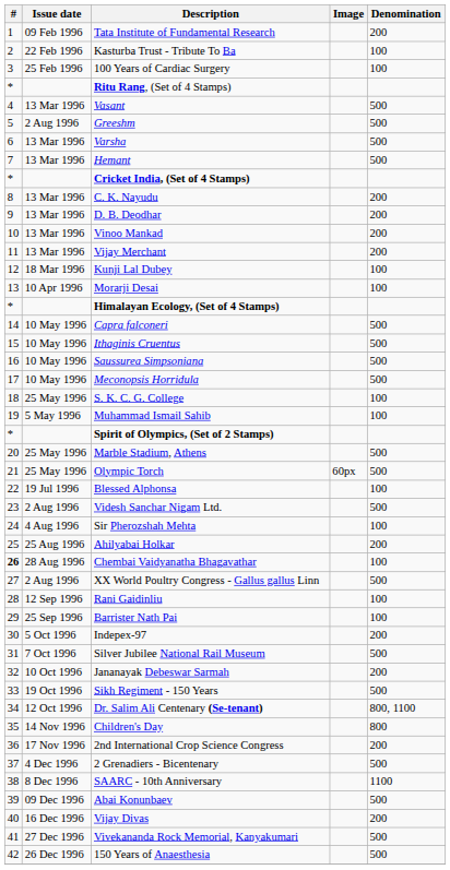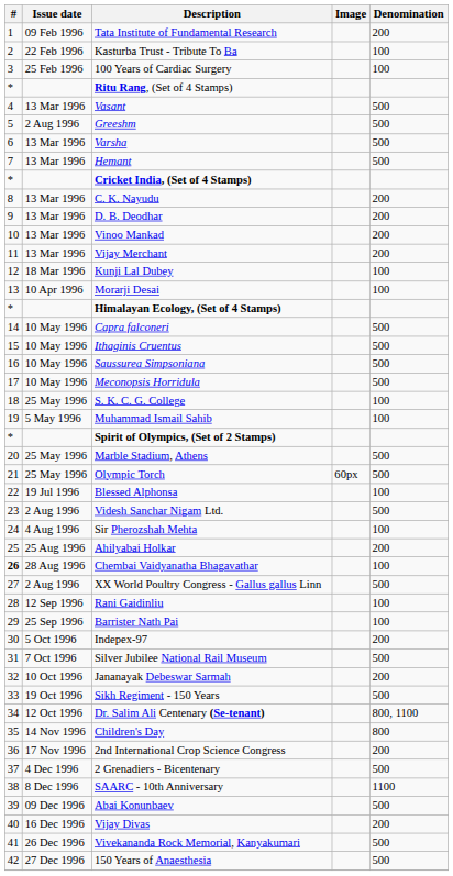Vivekananda Rock Memorial, Kanyakumari | Issue date: 27 Dec 1996 -> 26 Dec 1996
150 Years of Anaesthesia | Issue date: 26 Dec 1996 -> 27 Dec 1996
